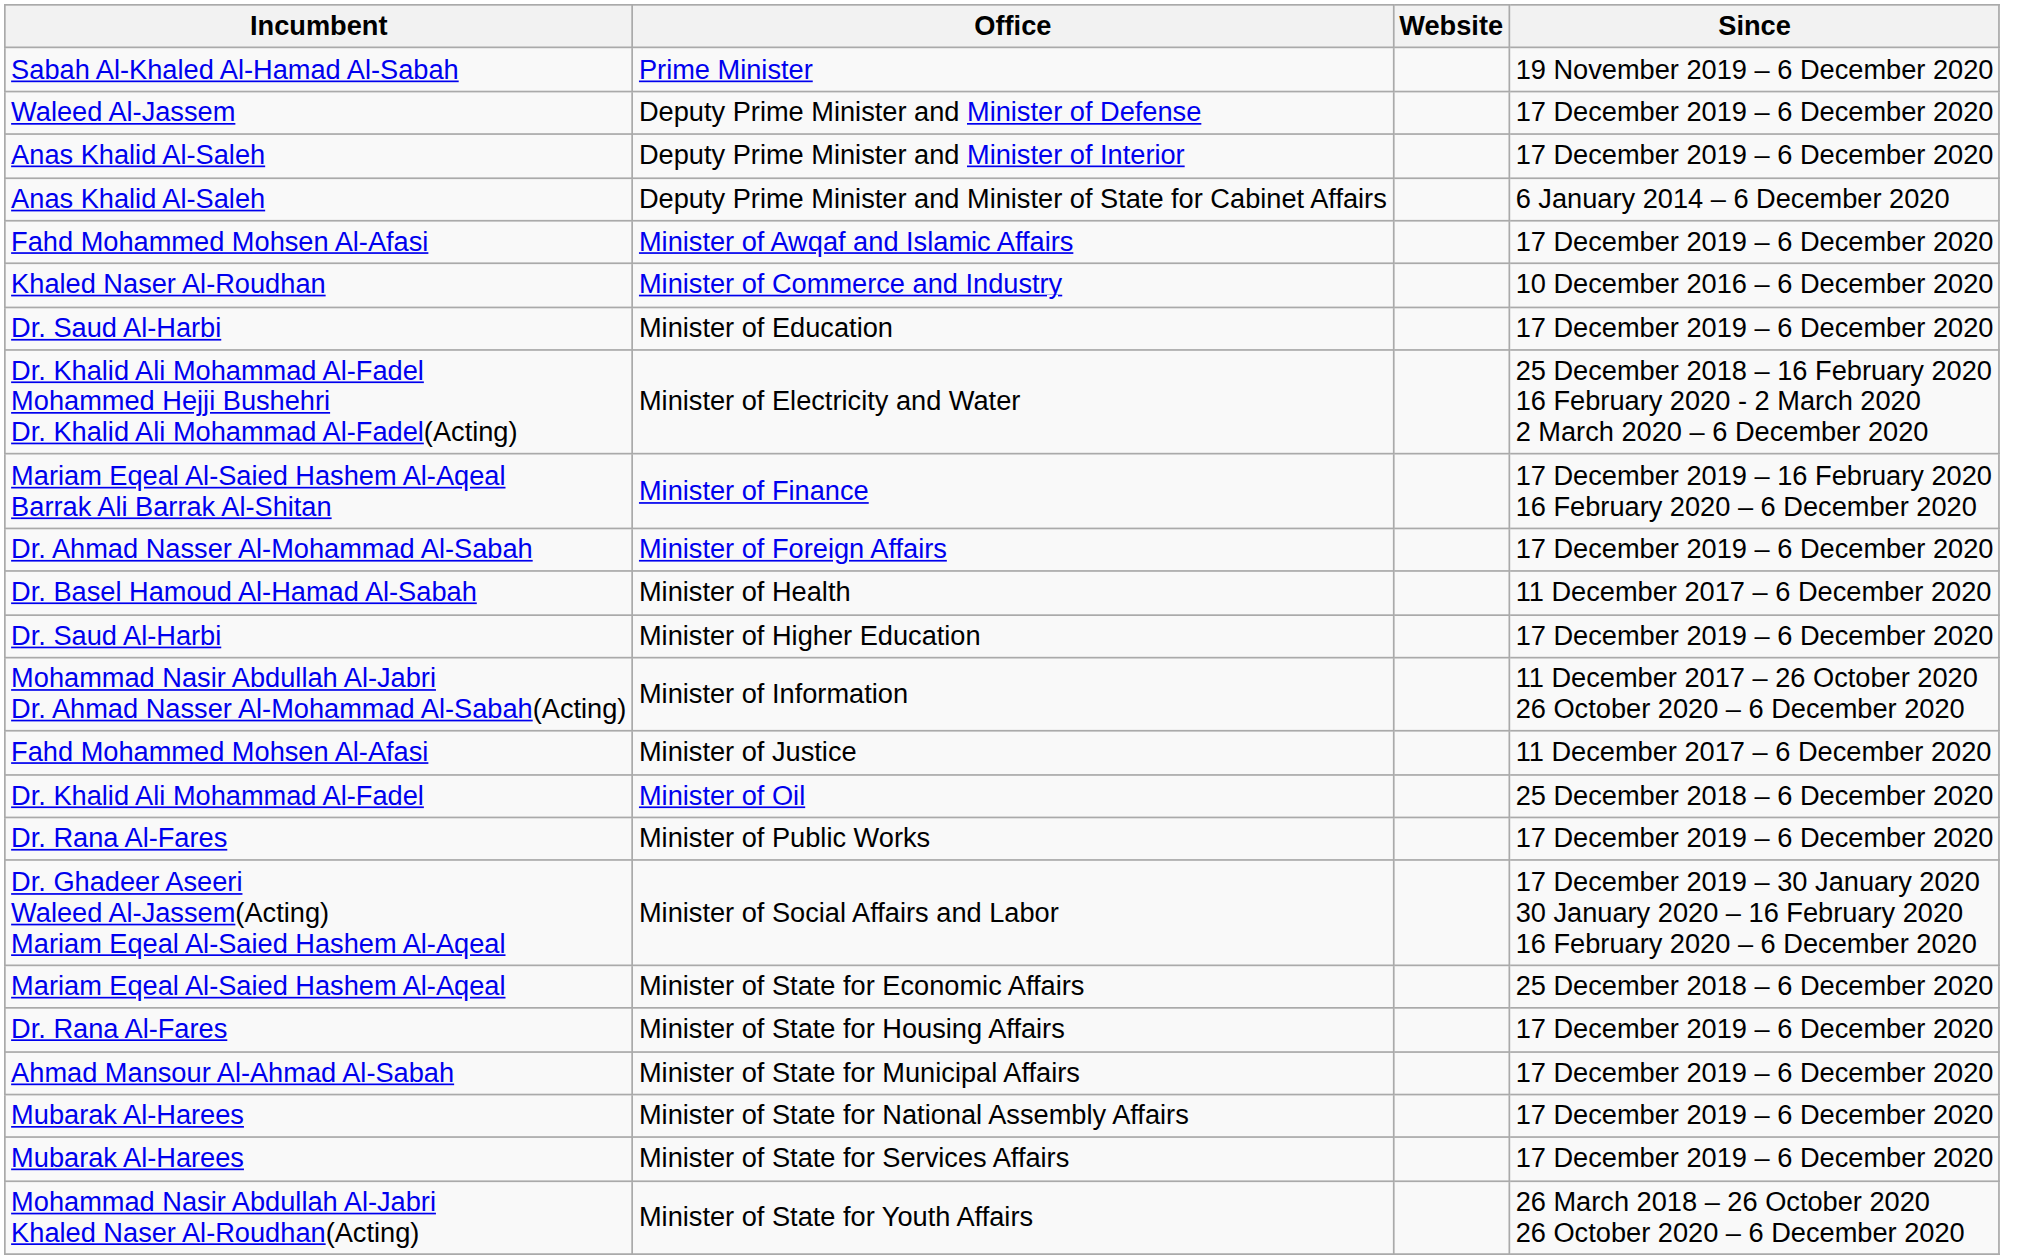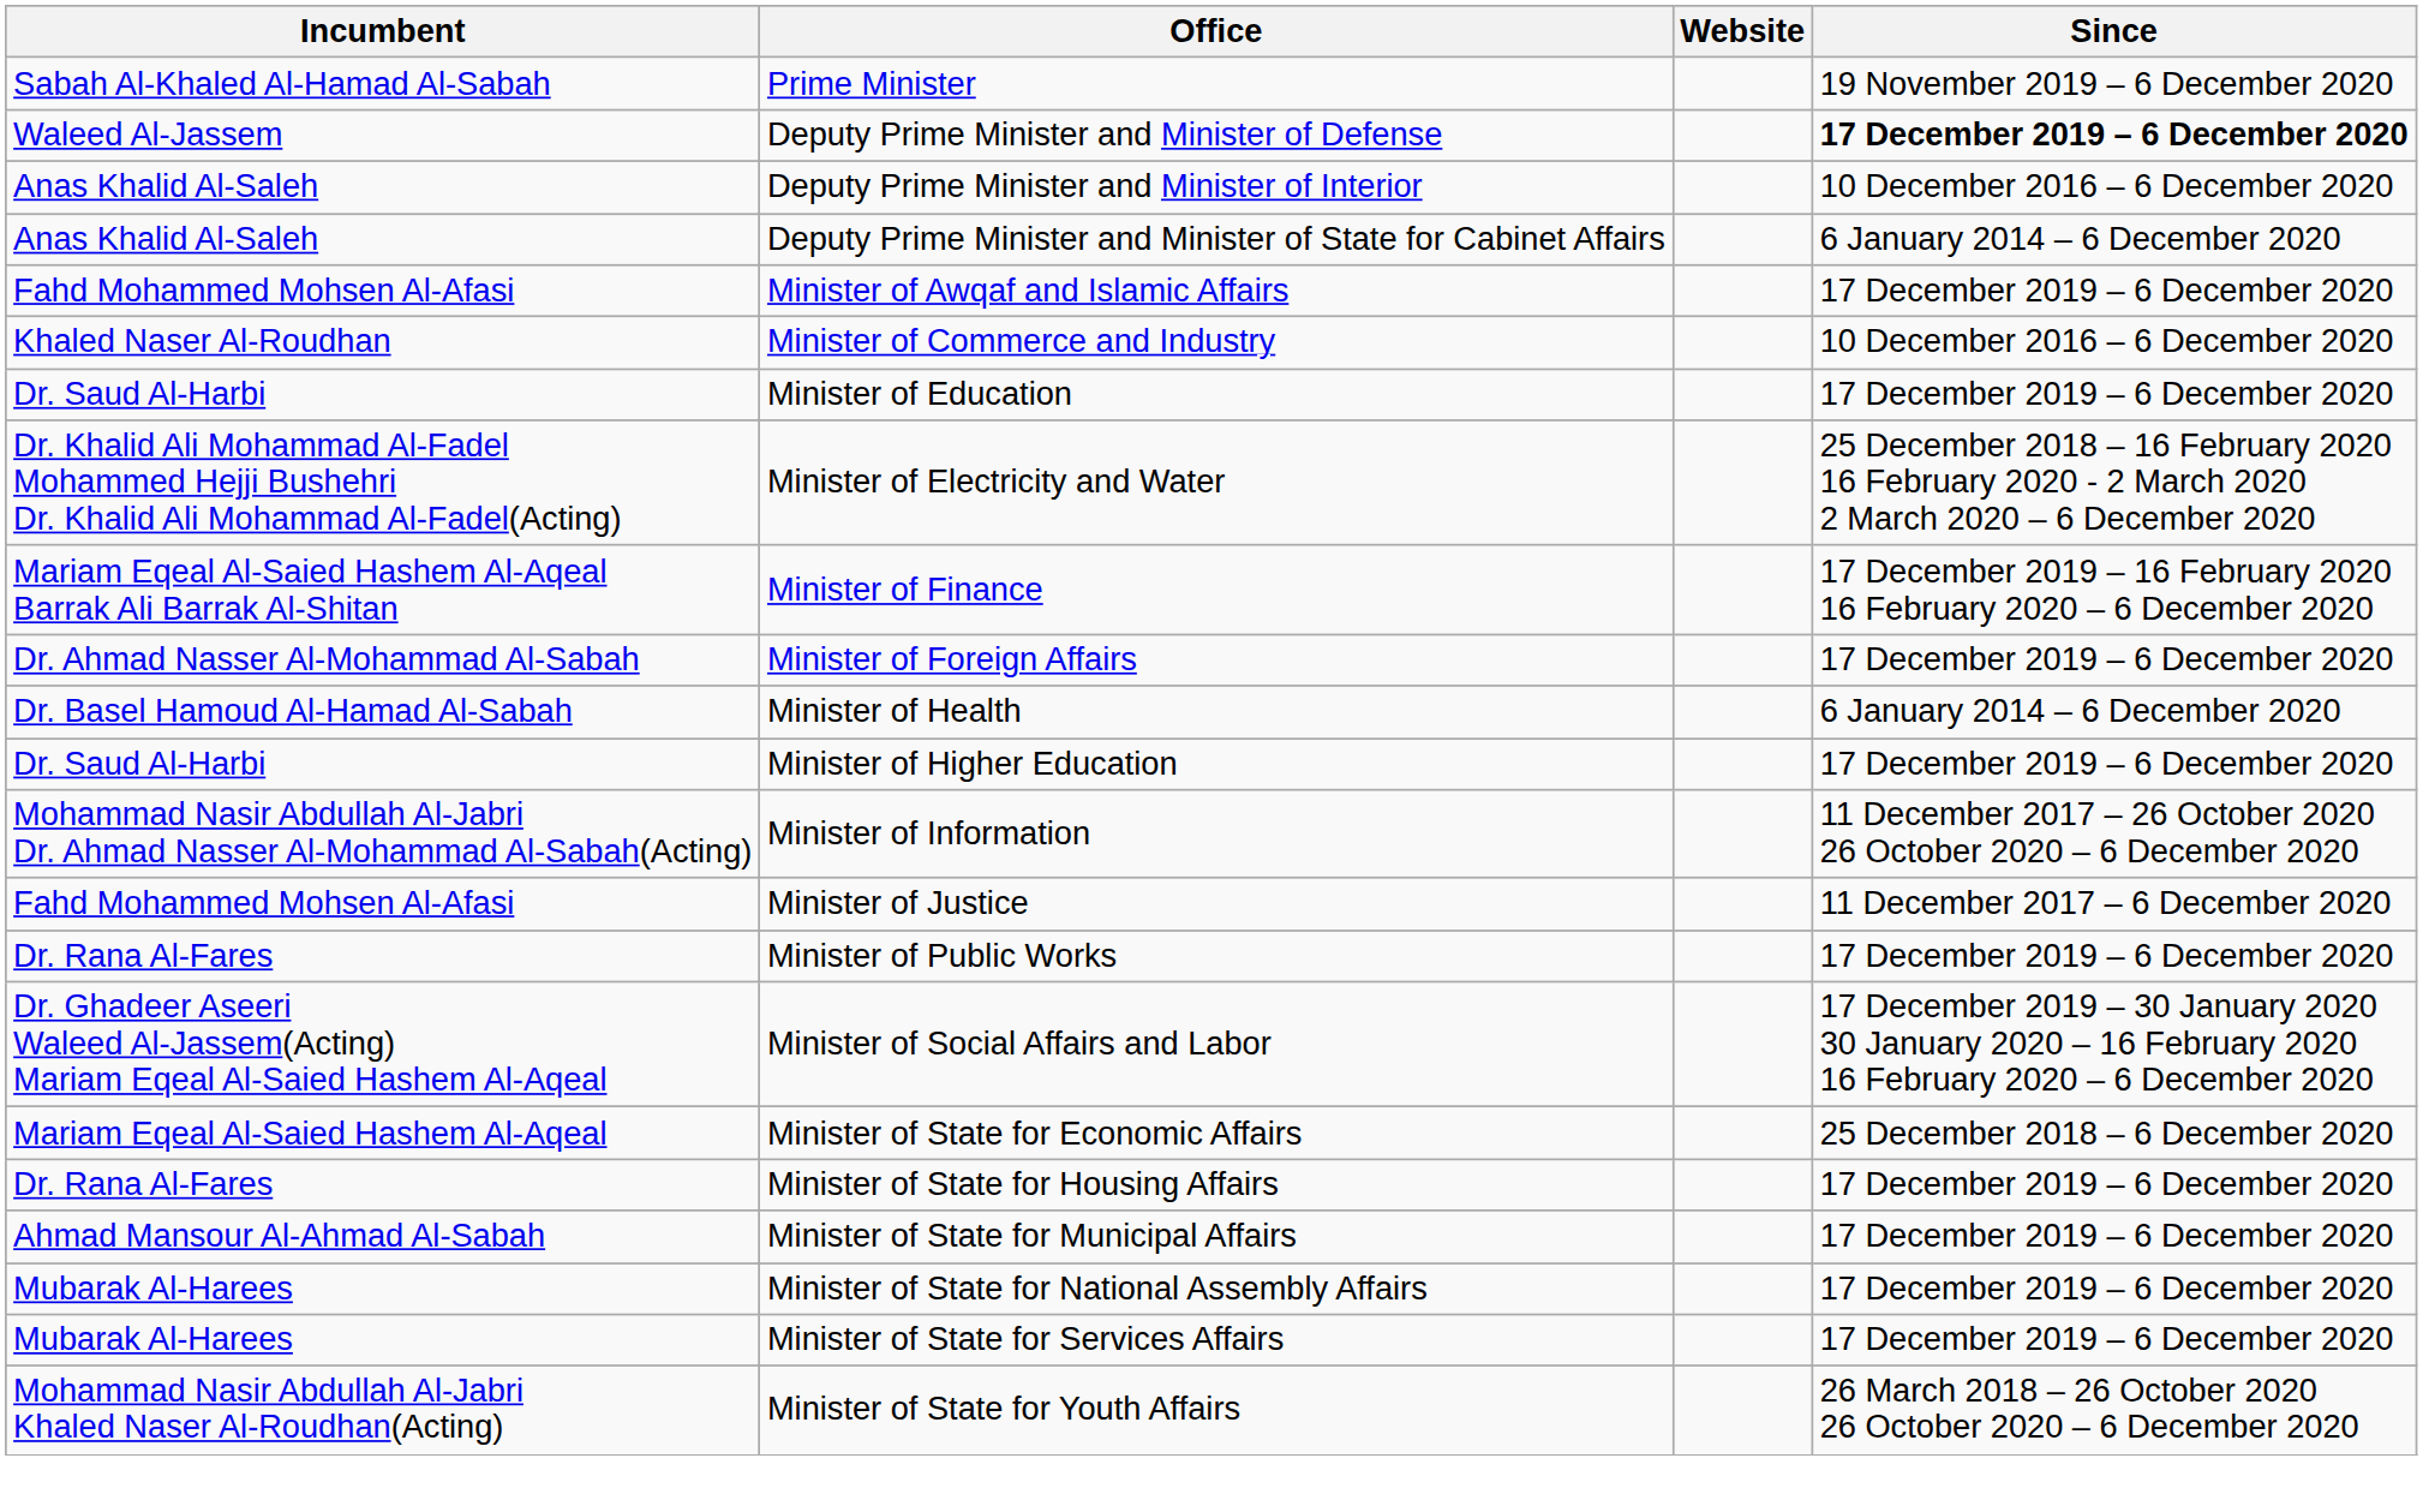Deputy Prime Minister and Minister of Defense | Since: normal -> bold
Deputy Prime Minister and Minister of Interior | Since: 17 December 2019 – 6 December 2020 -> 10 December 2016 – 6 December 2020
Minister of Health | Since: 11 December 2017 – 6 December 2020 -> 6 January 2014 – 6 December 2020
- row: Dr. Khalid Ali Mohammad Al-Fadel | Minister of Oil | 25 December 2018 – 6 December 2020
